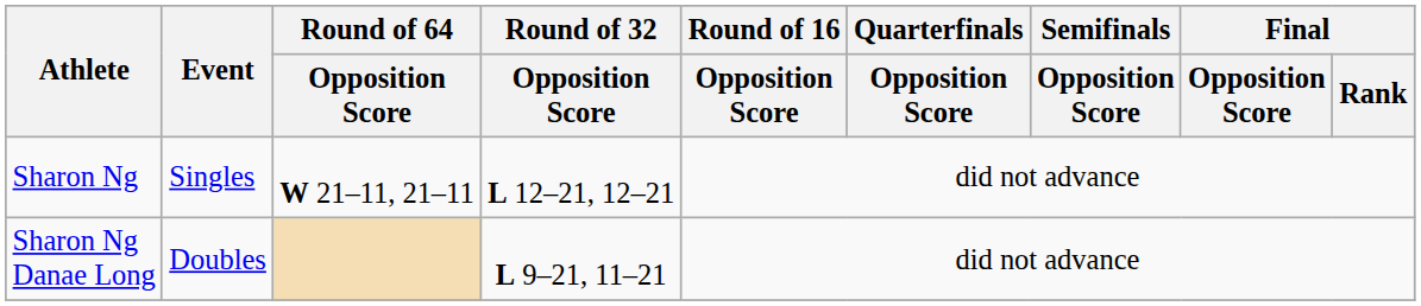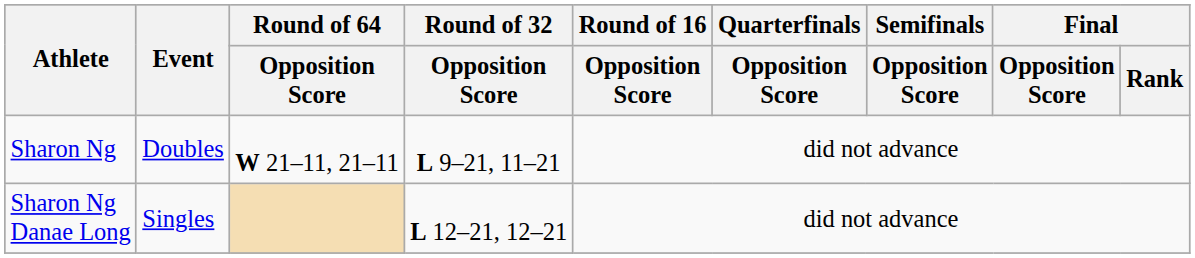Sharon Ng | Event: Singles -> Doubles
Sharon Ng | Round of 32 / Opposition Score: L 12–21, 12–21 -> L 9–21, 11–21
Sharon Ng Danae Long | Event: Doubles -> Singles
Sharon Ng Danae Long | Round of 32 / Opposition Score: L 9–21, 11–21 -> L 12–21, 12–21
